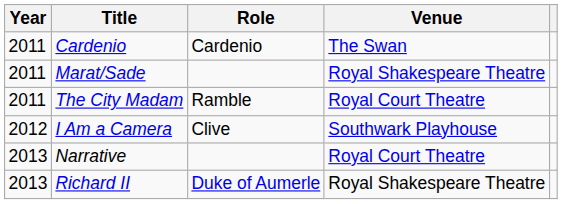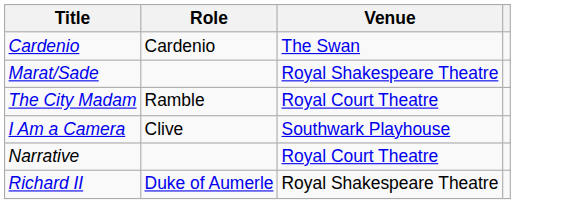- column: Year | 2011 | 2011 | 2011 | 2012 | 2013 | 2013
